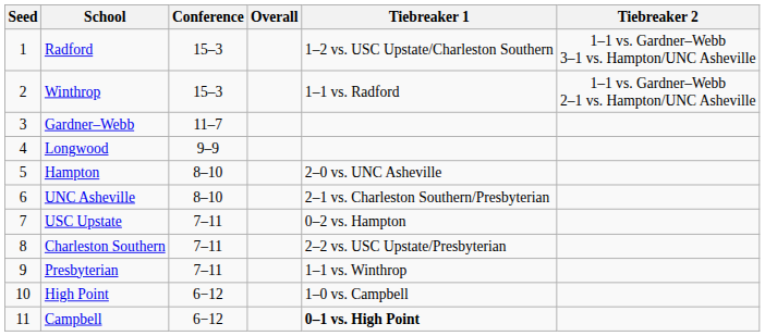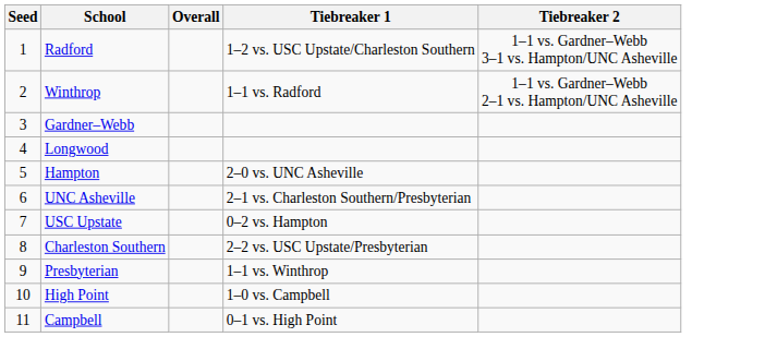- column: Conference | 15–3 | 15–3 | 11–7 | 9–9 | 8–10 | 8–10 | 7–11 | 7–11 | 7–11 | 6−12 | 6−12
Campbell | Tiebreaker 1: bold -> normal
